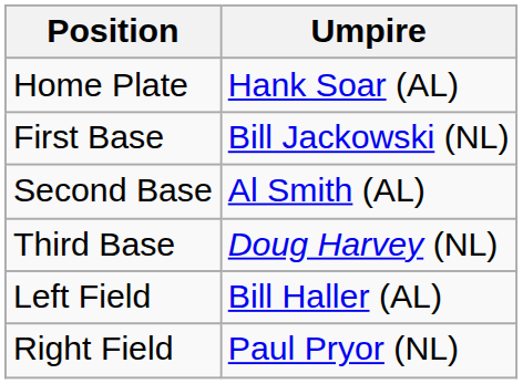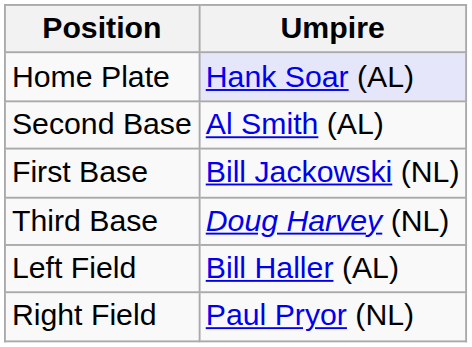Home Plate | Umpire: no background -> lavender background
rows swapped: First Base <-> Second Base
